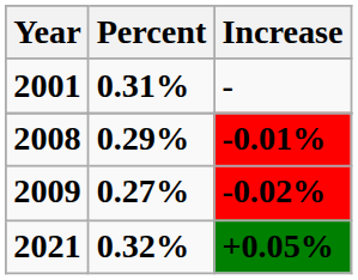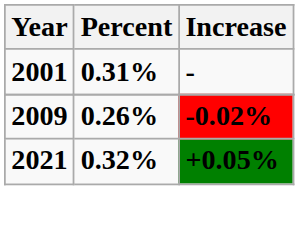- row: 2008 | 0.29% | -0.01%
2009 | Percent: 0.27% -> 0.26%
